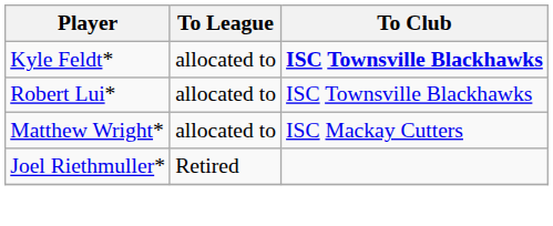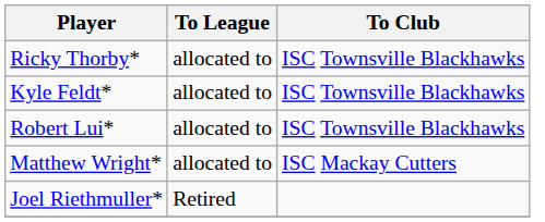+ row: Ricky Thorby* | allocated to | ISC Townsville Blackhawks
Kyle Feldt* | To Club: bold -> normal
